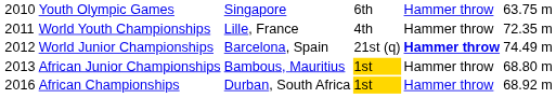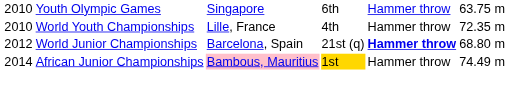World Youth Championships | column 1: 2011 -> 2010
World Junior Championships | column 6: 74.49 m -> 68.80 m
African Junior Championships | column 1: 2013 -> 2014
African Junior Championships | column 3: no background -> pink background
African Junior Championships | column 6: 68.80 m -> 74.49 m
- row: 2016 | African Championships | Durban, South Africa | 1st | Hammer throw | 68.92 m
